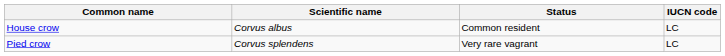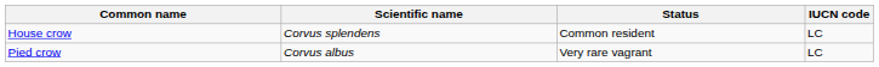House crow | Scientific name: Corvus albus -> Corvus splendens
Pied crow | Scientific name: Corvus splendens -> Corvus albus
